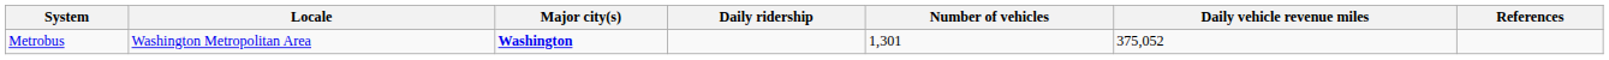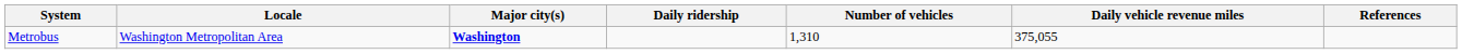Metrobus | Number of vehicles: 1,301 -> 1,310
Metrobus | Daily vehicle revenue miles: 375,052 -> 375,055
